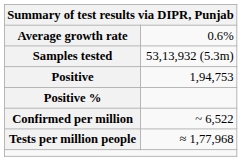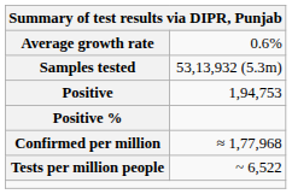Confirmed per million | column 2: ~ 6,522 -> ≈ 1,77,968
Tests per million people | column 2: ≈ 1,77,968 -> ~ 6,522
